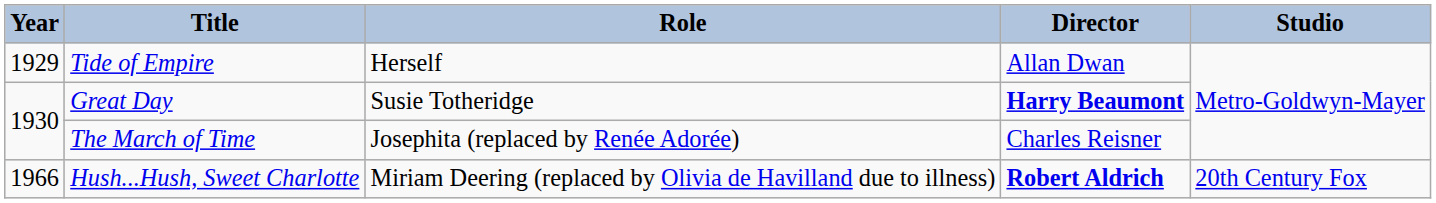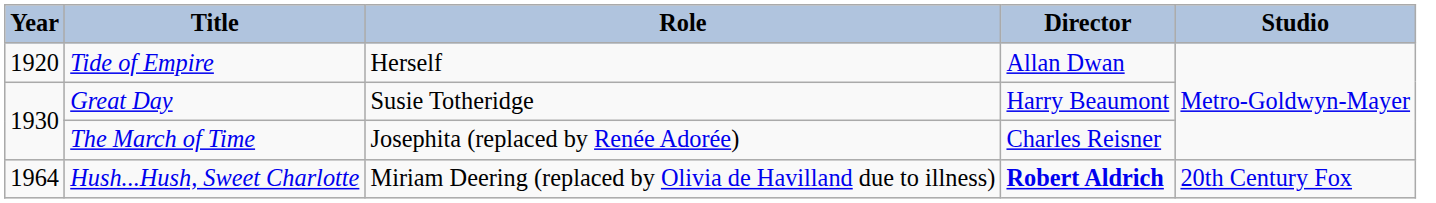Tide of Empire | Year: 1929 -> 1920
Great Day | Director: bold -> normal
Hush...Hush, Sweet Charlotte | Year: 1966 -> 1964
